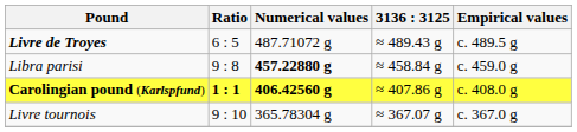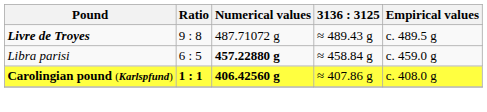Livre de Troyes | Ratio: 6 : 5 -> 9 : 8
Libra parisi | Ratio: 9 : 8 -> 6 : 5
- row: Livre tournois | 9 : 10 | 365.78304 g | ≈ 367.07 g | c. 367.0 g
